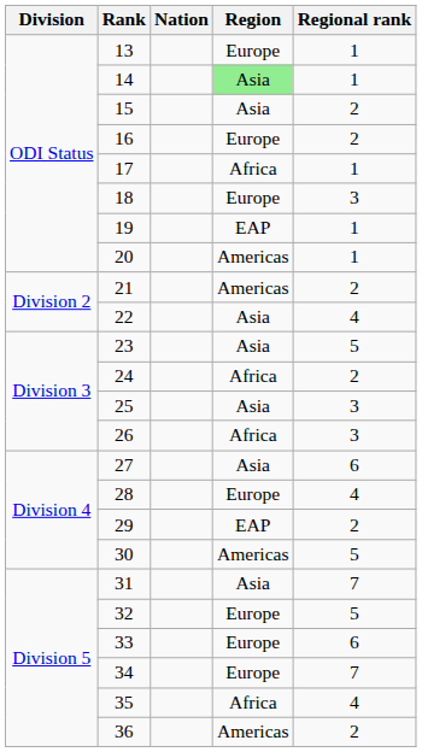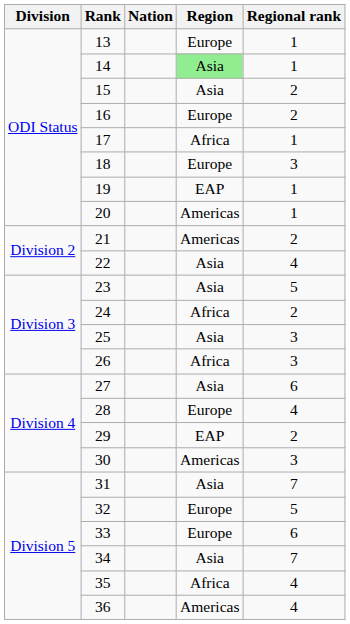30 | Regional rank: 5 -> 3
34 | Region: Europe -> Asia
36 | Regional rank: 2 -> 4
